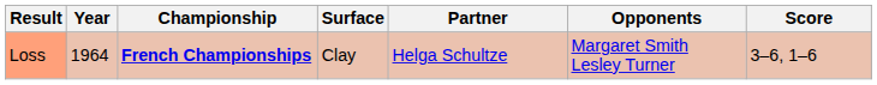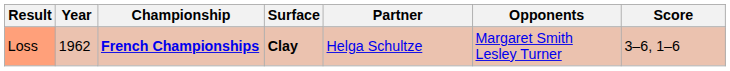Loss | Year: 1964 -> 1962
Loss | Surface: normal -> bold
